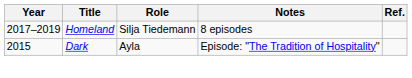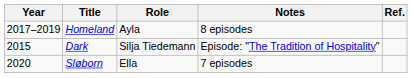Homeland | Role: Silja Tiedemann -> Ayla
Dark | Role: Ayla -> Silja Tiedemann
+ row: 2020 | Sløborn | Ella | 7 episodes
